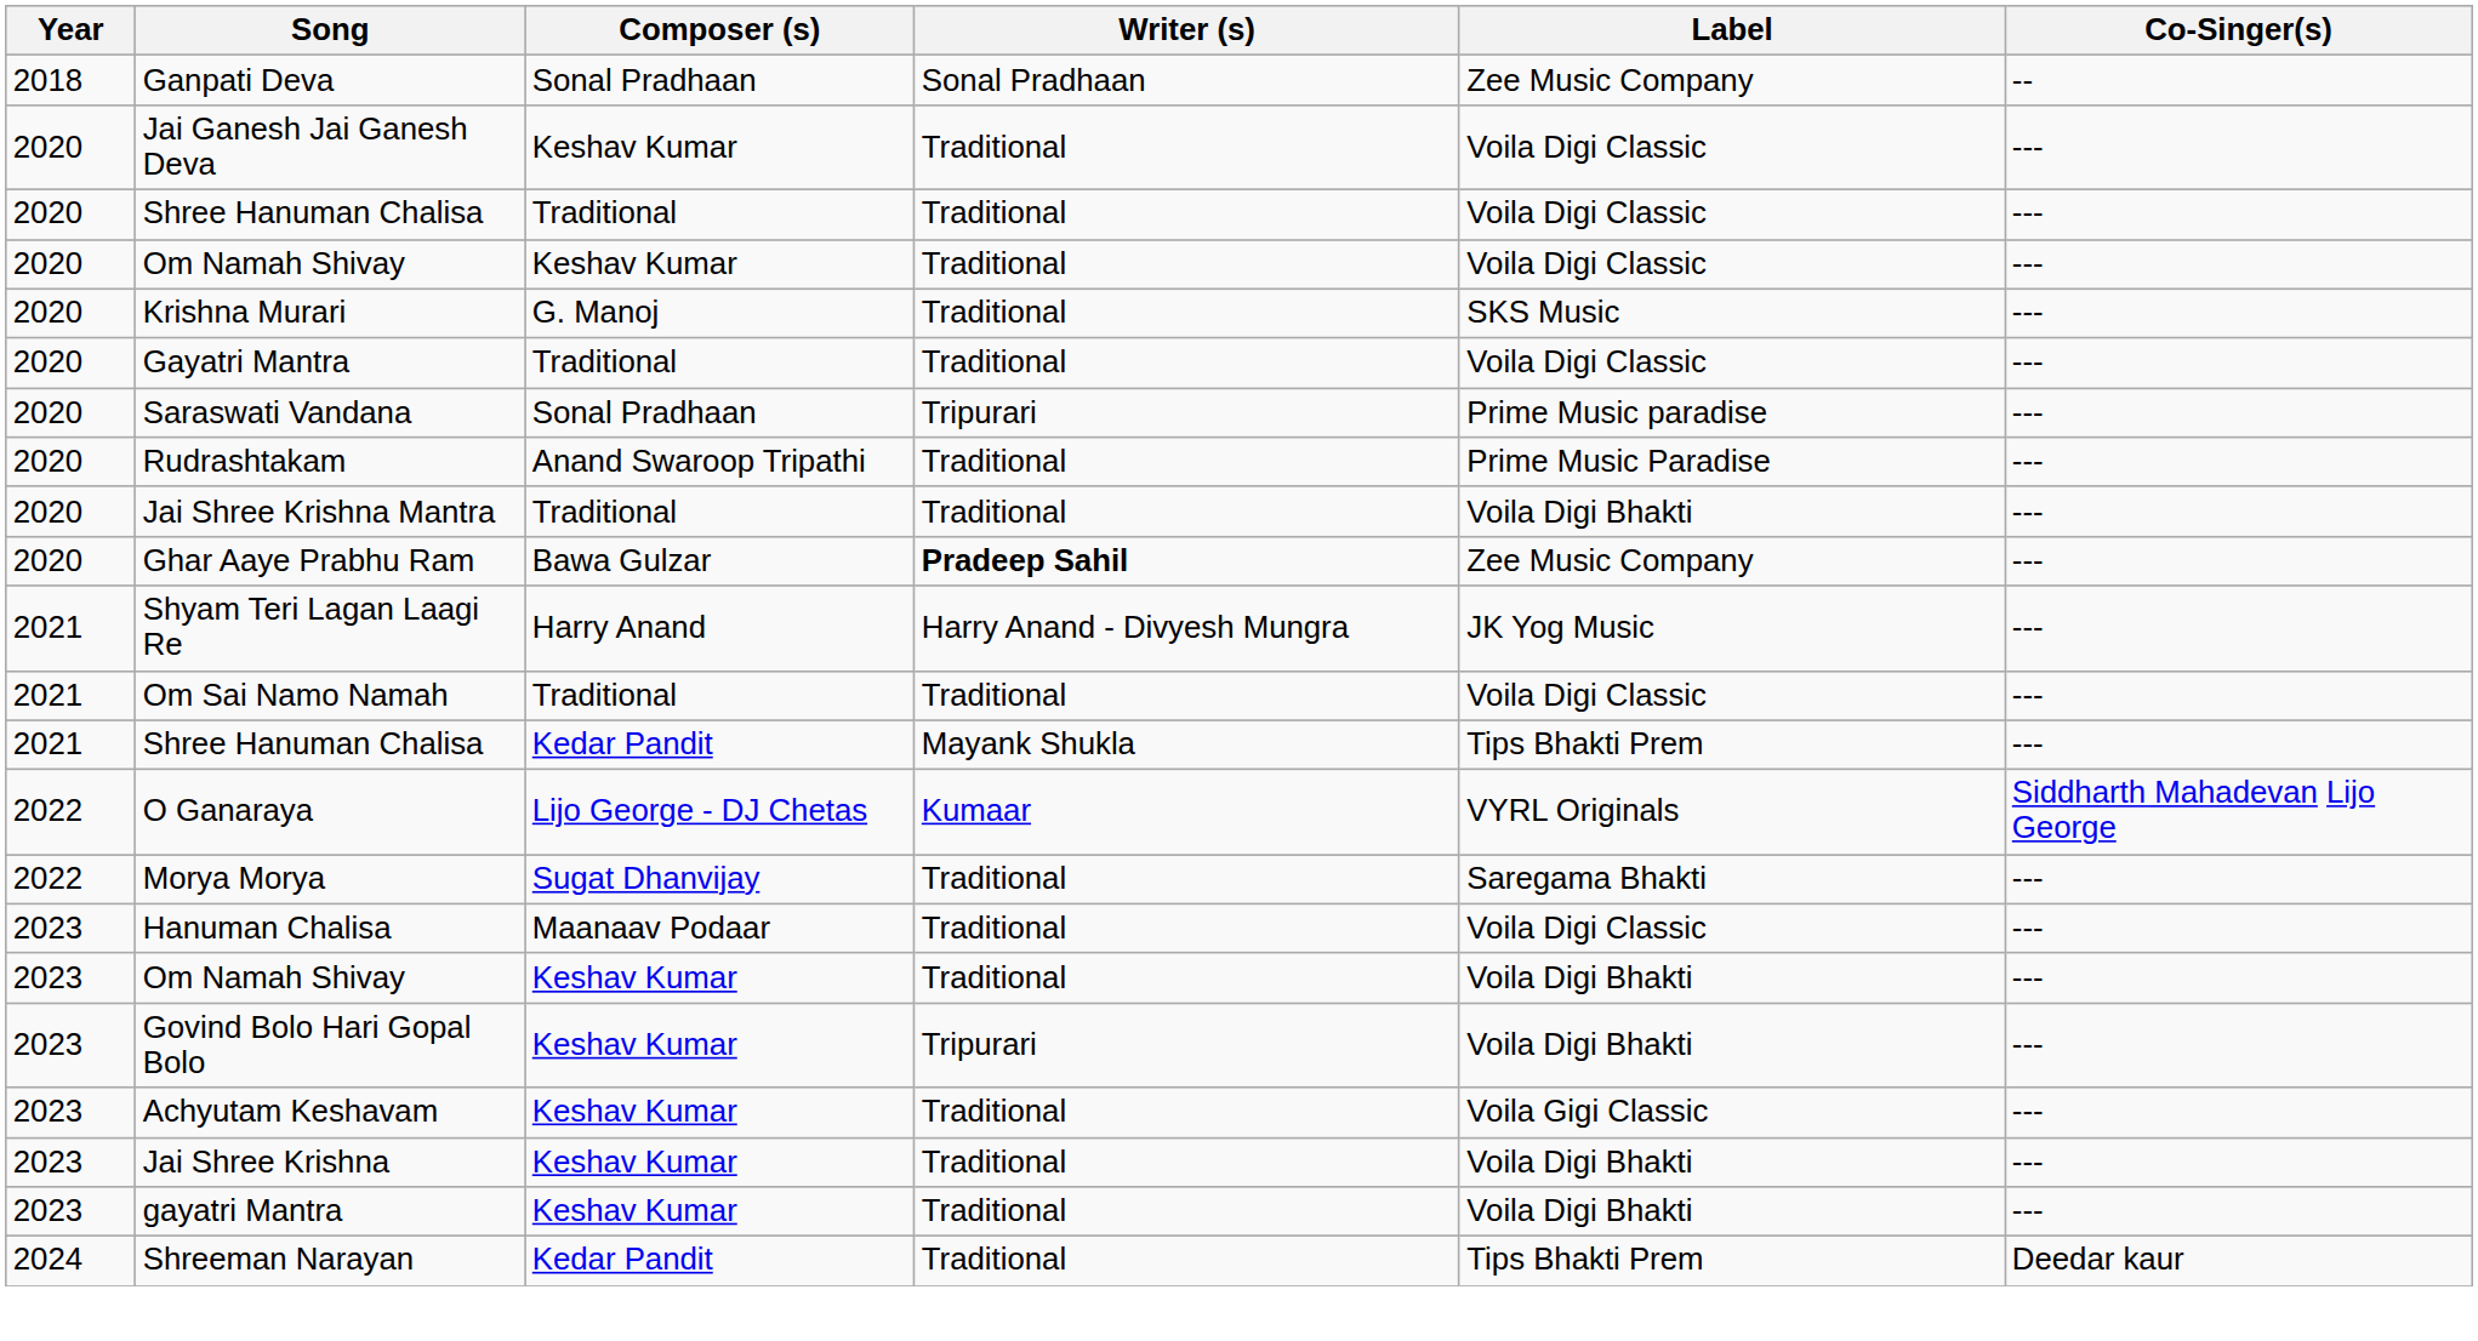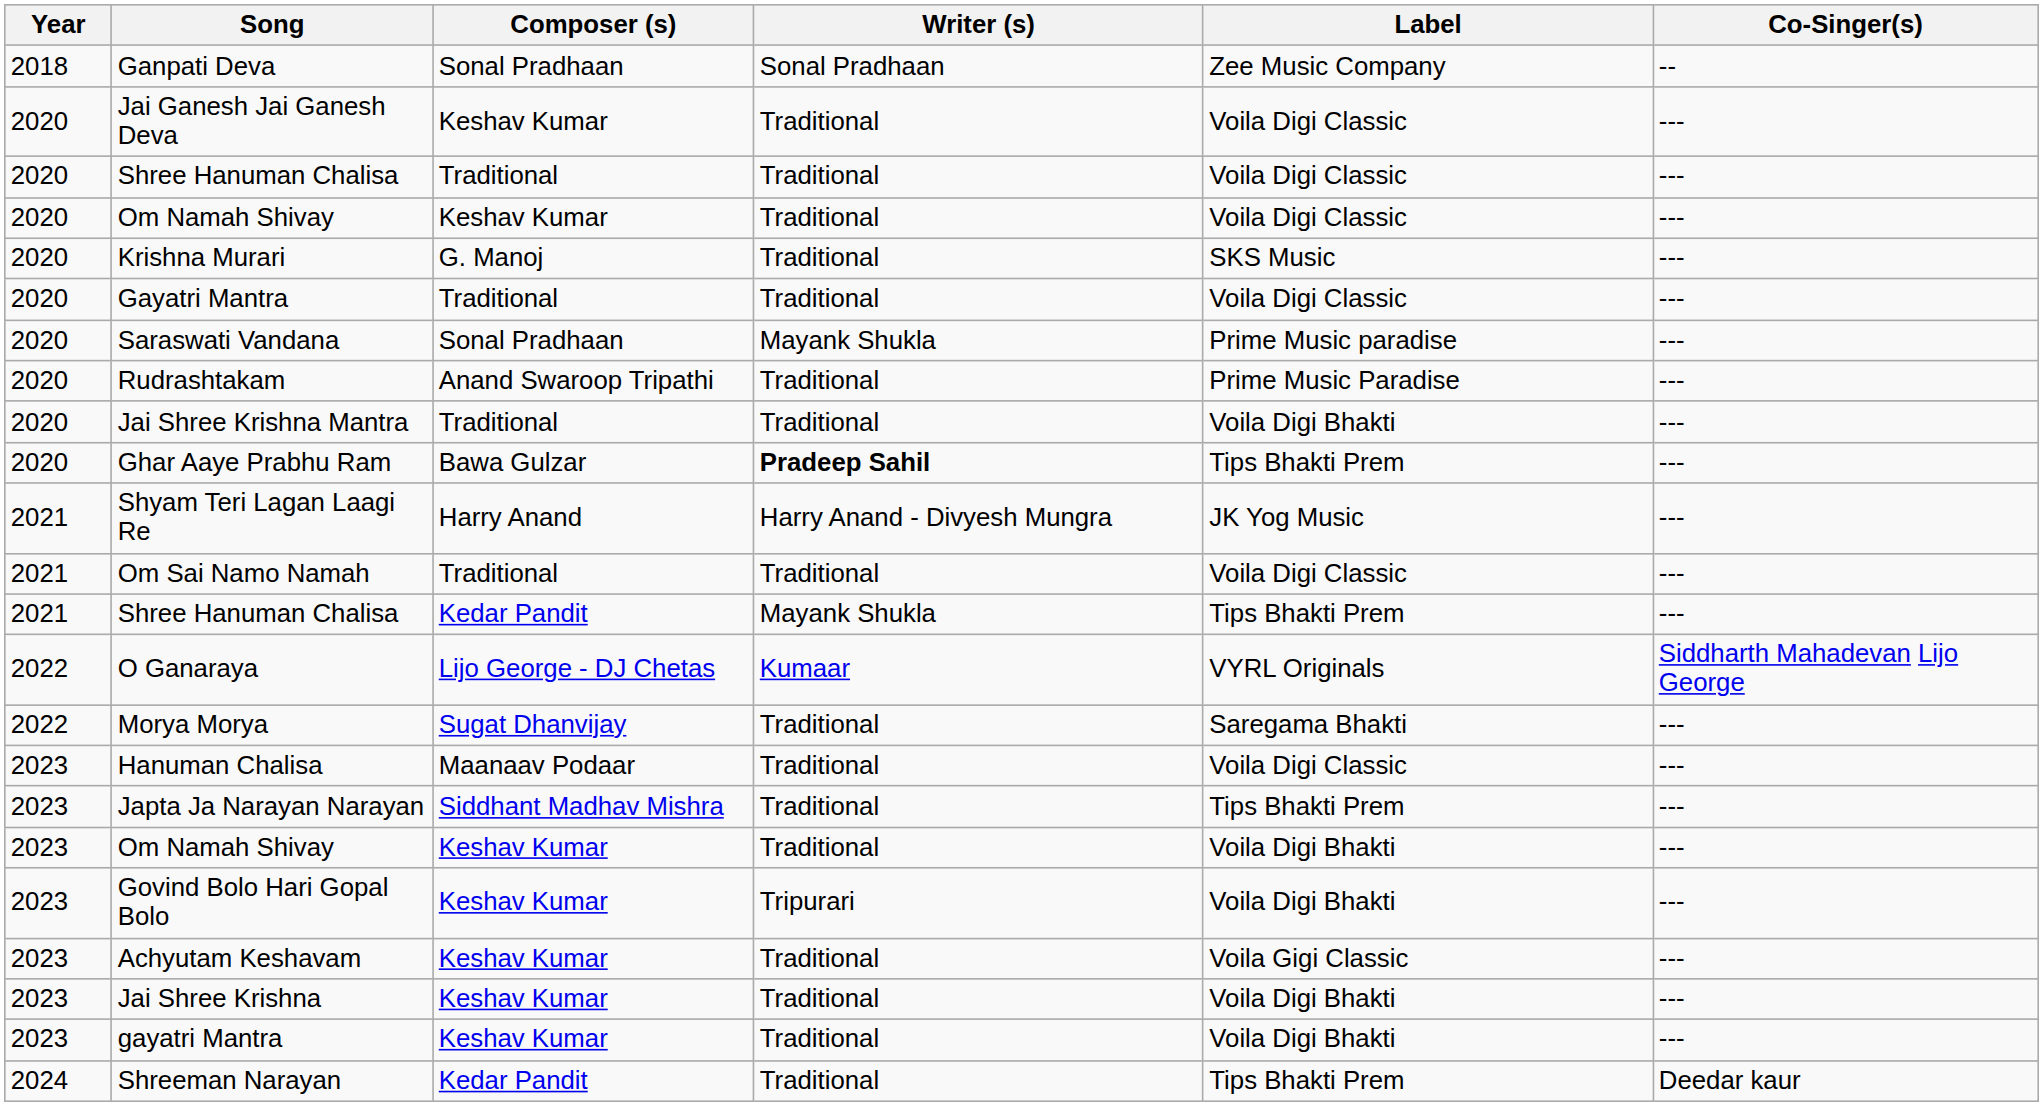Saraswati Vandana | Writer (s): Tripurari -> Mayank Shukla
Ghar Aaye Prabhu Ram | Label: Zee Music Company -> Tips Bhakti Prem
+ row: 2023 | Japta Ja Narayan Narayan | Siddhant Madhav Mishra | Traditional | Tips Bhakti Prem | ---
